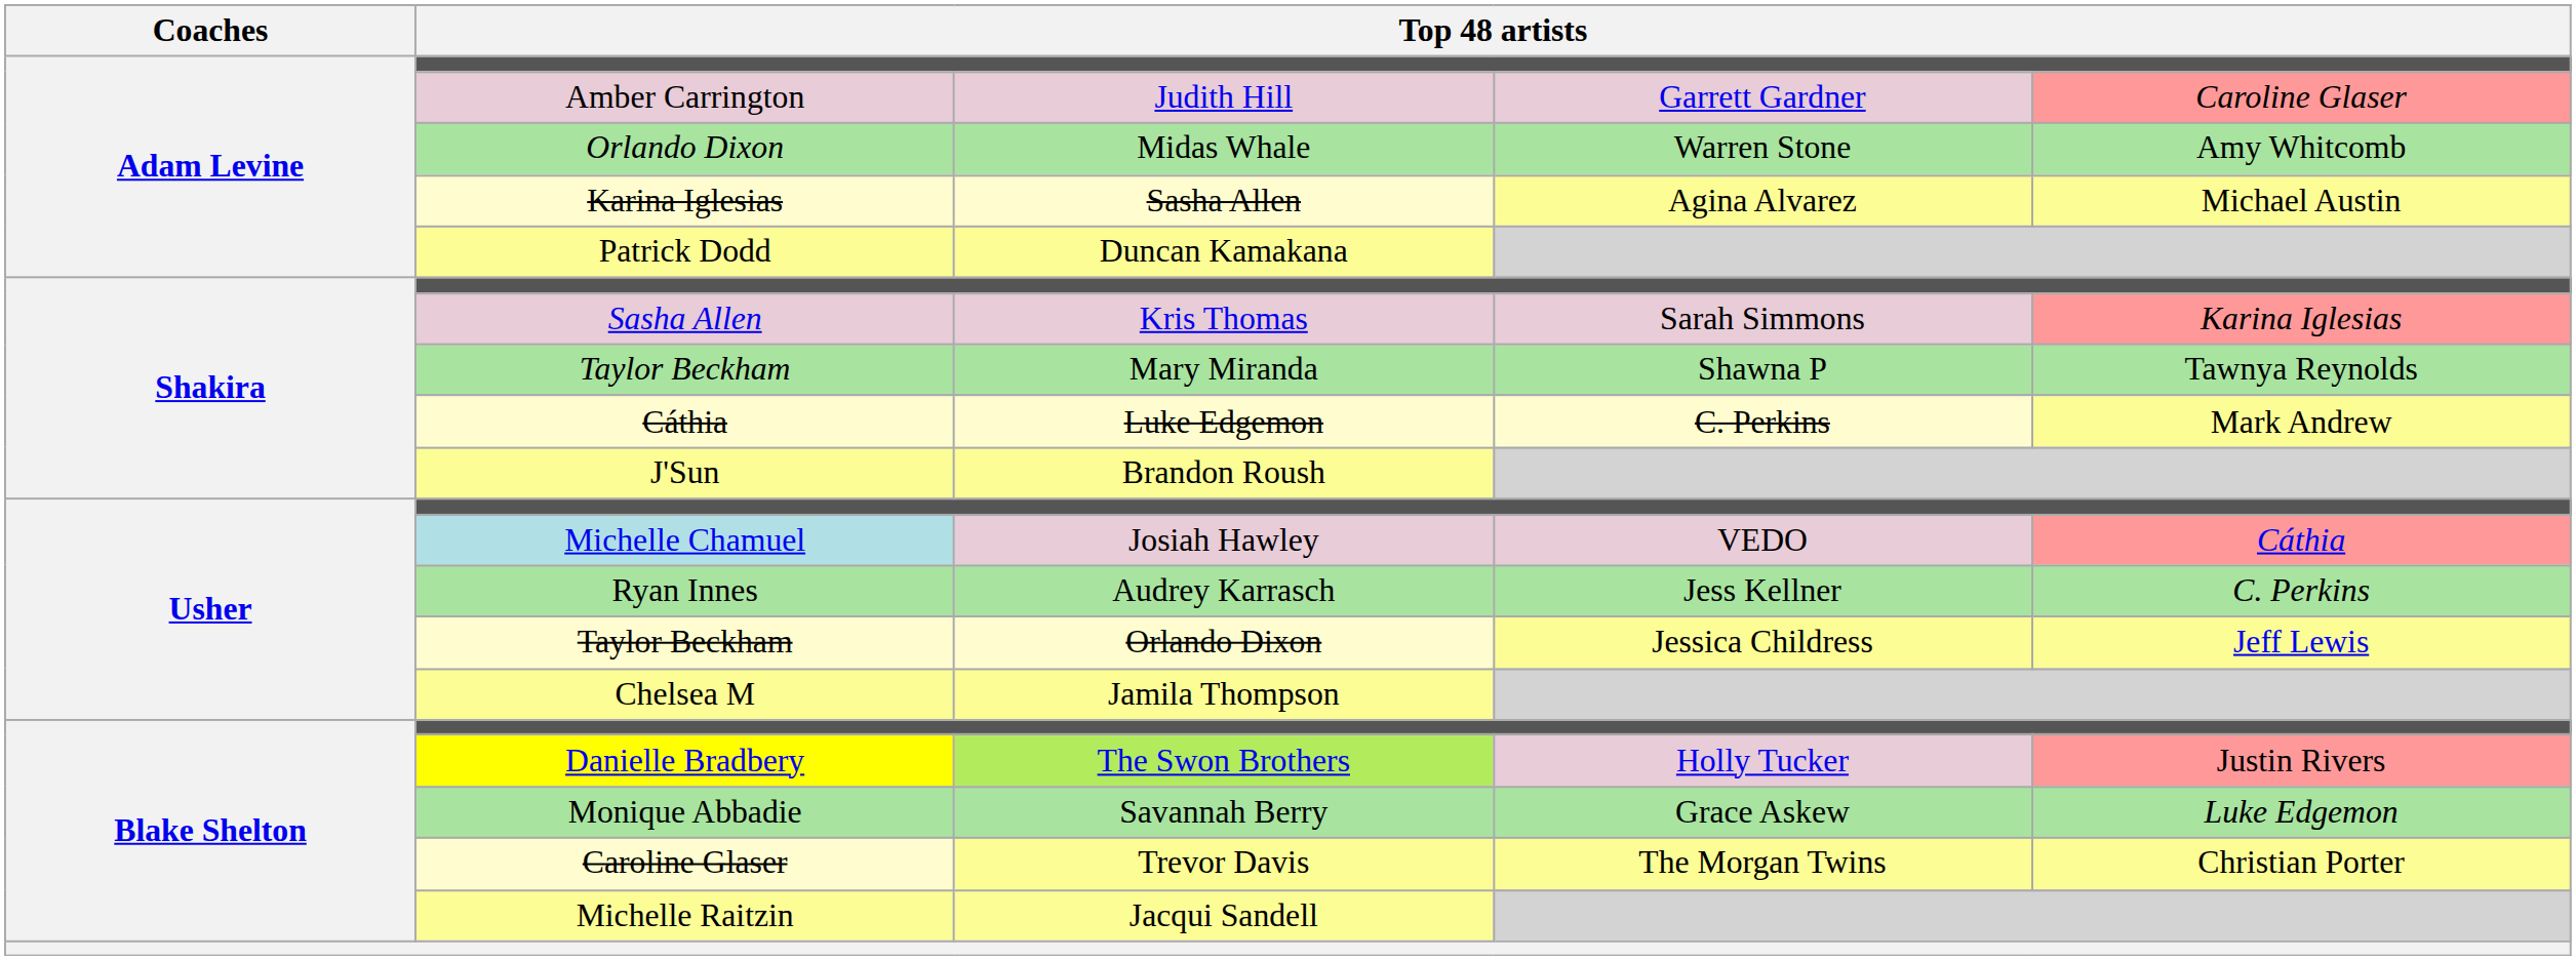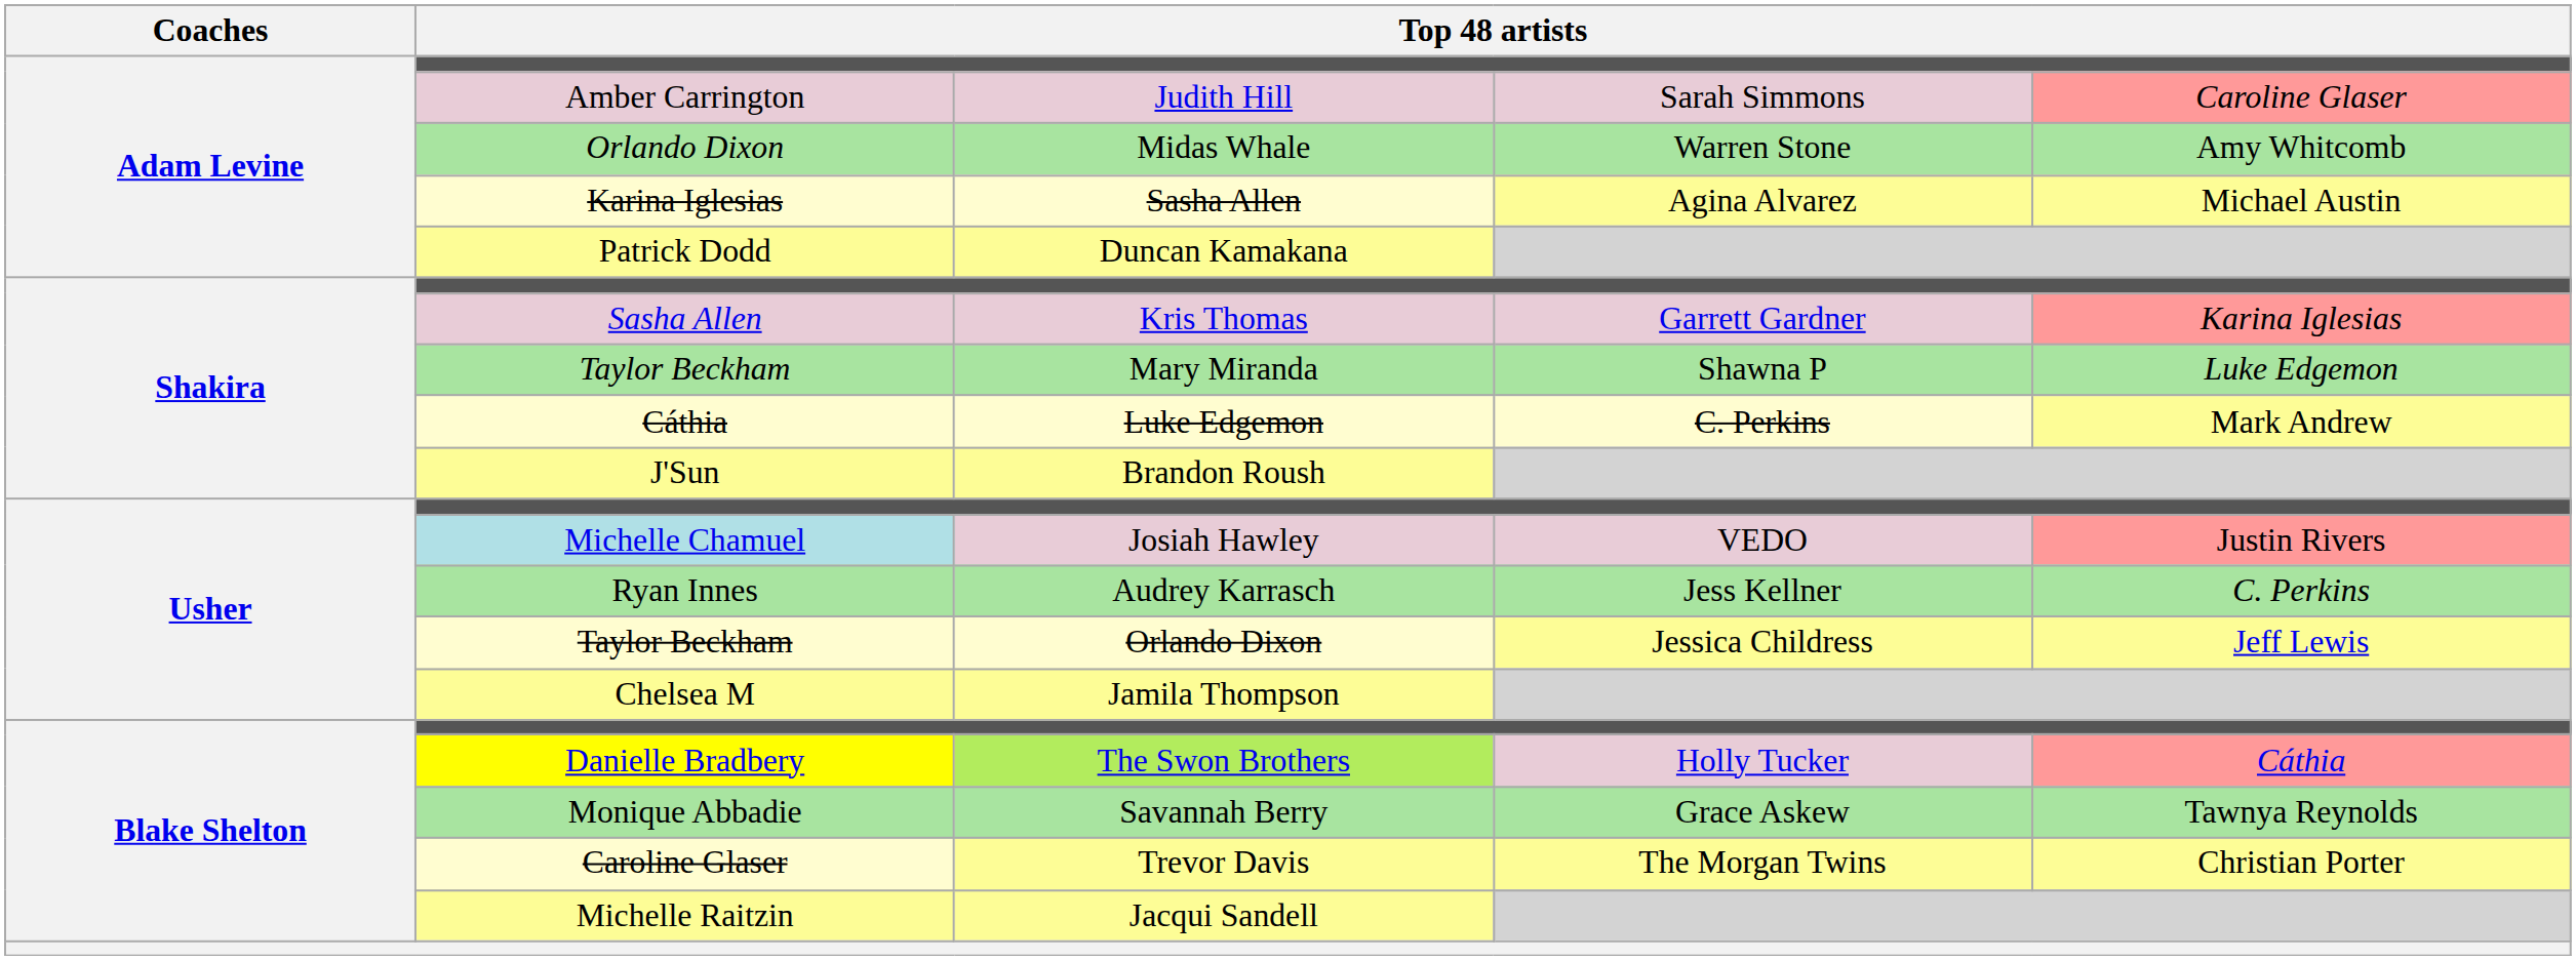Judith Hill | column 4: Garrett Gardner -> Sarah Simmons
Kris Thomas | column 4: Sarah Simmons -> Garrett Gardner
Mary Miranda | column 5: Tawnya Reynolds -> Luke Edgemon
Josiah Hawley | column 5: Cáthia -> Justin Rivers
The Swon Brothers | column 5: Justin Rivers -> Cáthia
Savannah Berry | column 5: Luke Edgemon -> Tawnya Reynolds
